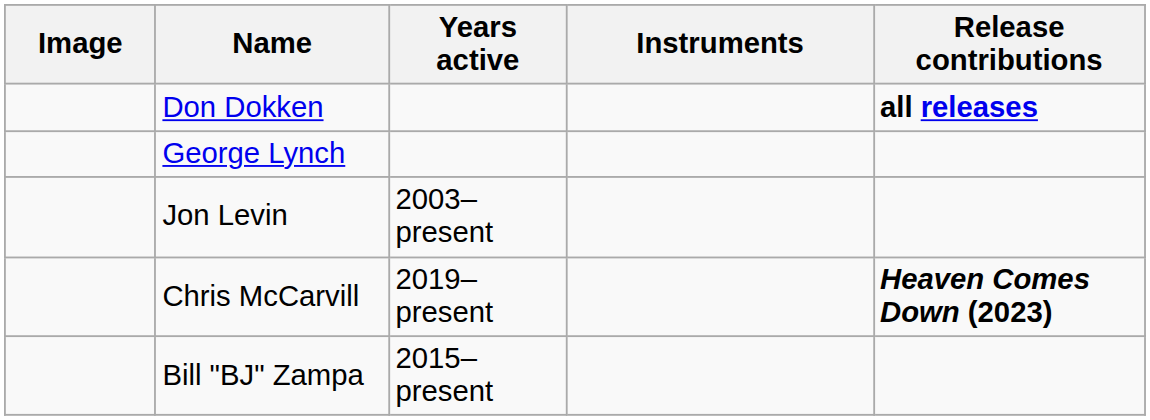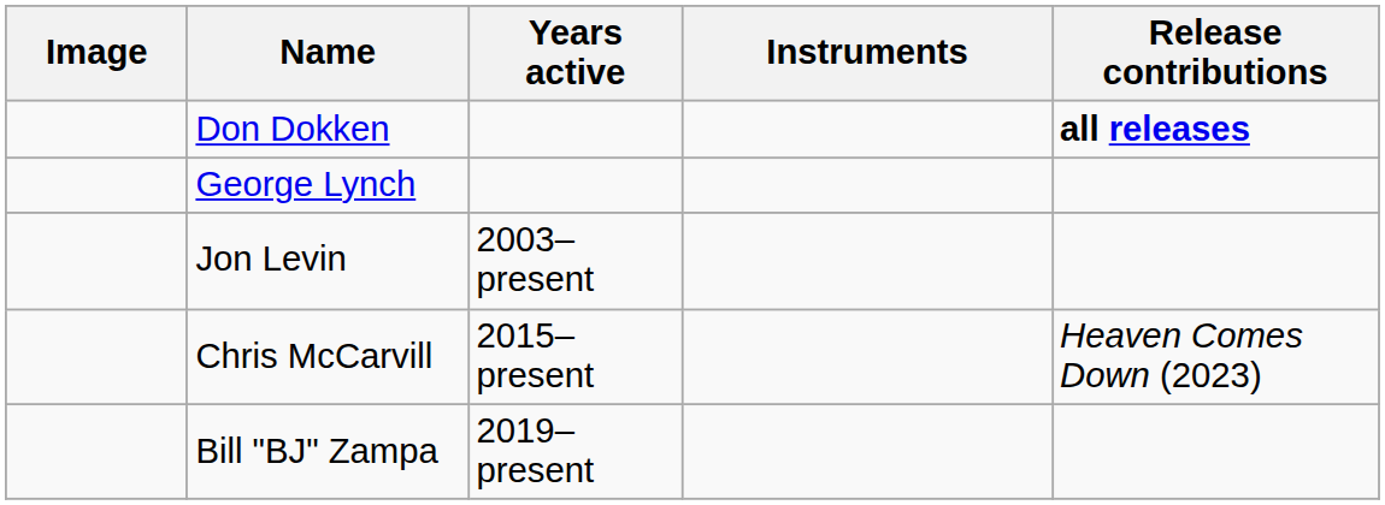Chris McCarvill | Years active: 2019–present -> 2015–present
Chris McCarvill | Release contributions: bold -> normal
Bill "BJ" Zampa | Years active: 2015–present -> 2019–present
